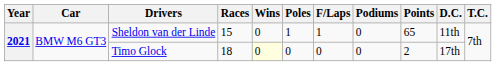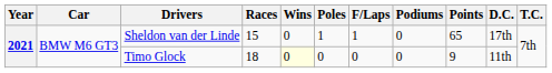Sheldon van der Linde | D.C.: 11th -> 17th
Timo Glock | Points: 2 -> 9
Timo Glock | D.C.: 17th -> 11th
